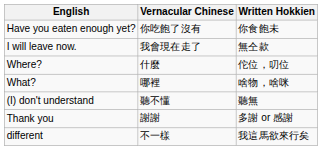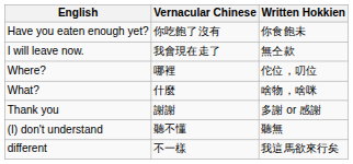Where? | Vernacular Chinese: 什麼 -> 哪裡
What? | Vernacular Chinese: 哪裡 -> 什麼
rows swapped: (I) don't understand <-> Thank you
